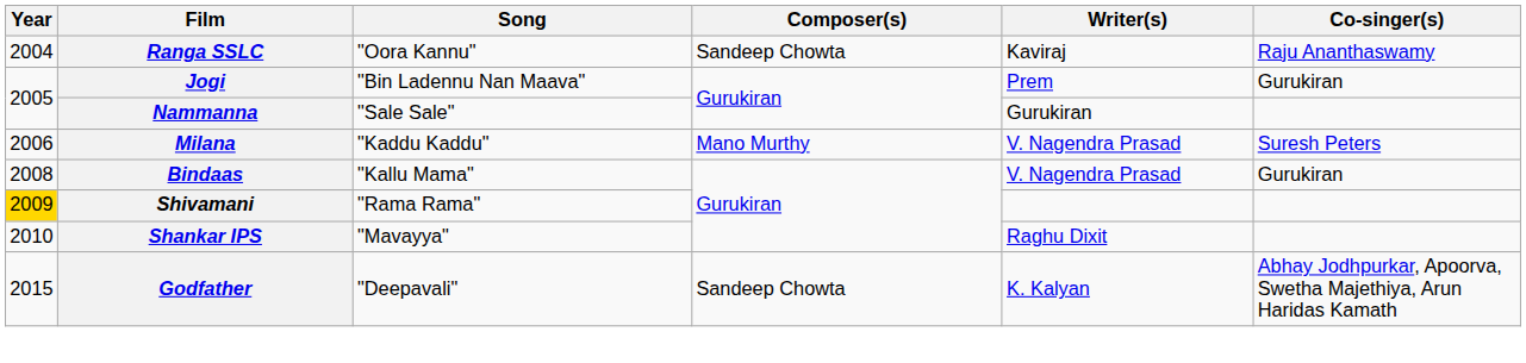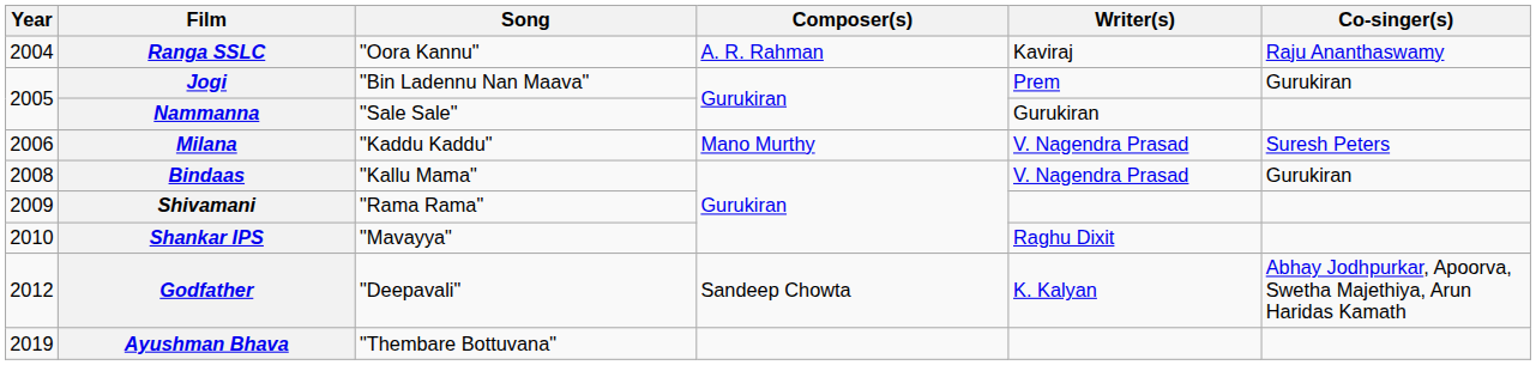Ranga SSLC | Composer(s): Sandeep Chowta -> A. R. Rahman
Shivamani | Year: gold background -> no background
Godfather | Year: 2015 -> 2012
+ row: 2019 | Ayushman Bhava | "Thembare Bottuvana"
